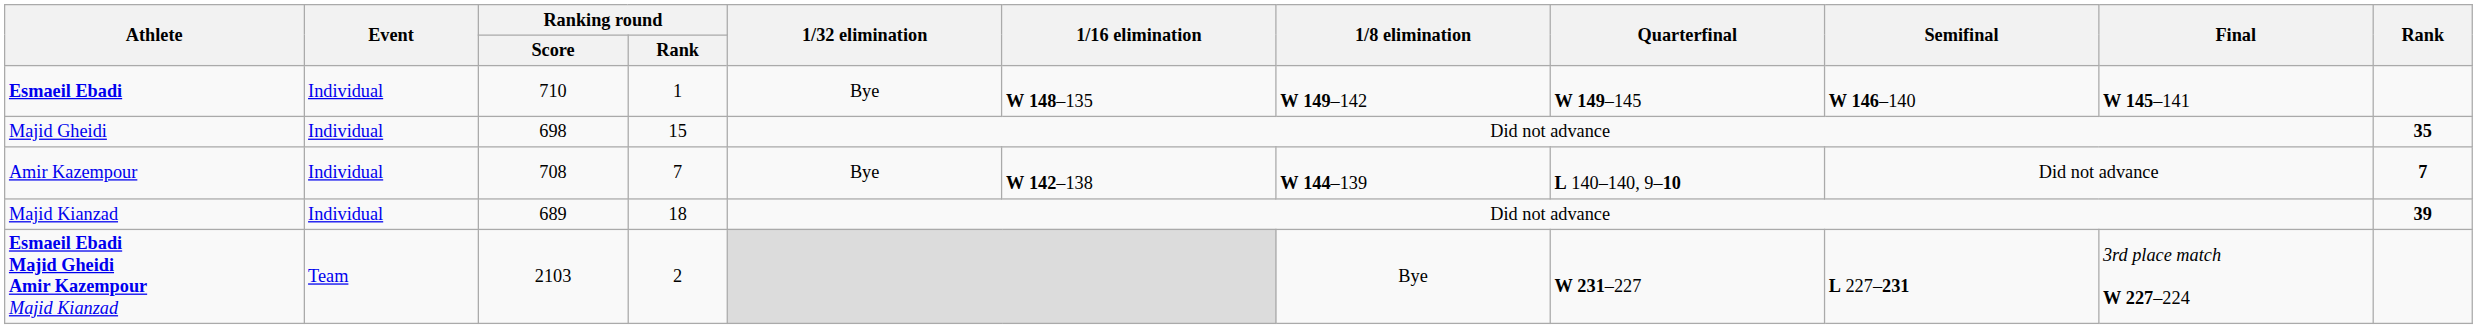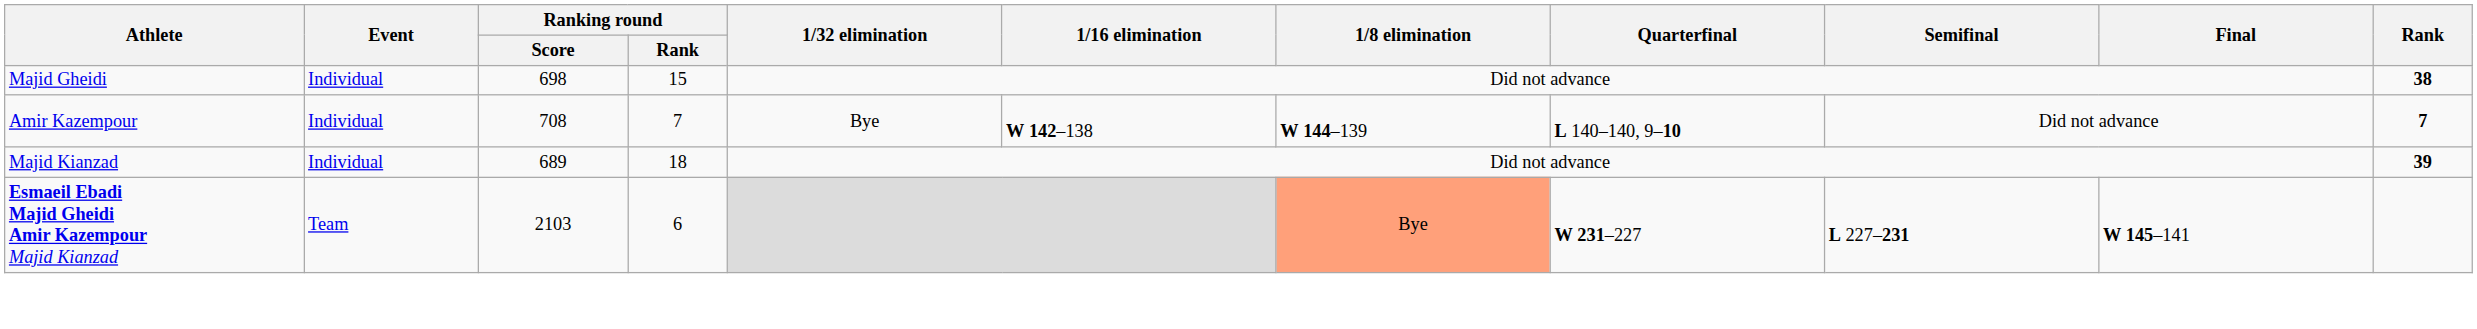- row: Esmaeil Ebadi | Individual | 710 | 1 | Bye | W 148–135 | W 149–142 | W 149–145 | W 146–140 | W 145–141
Majid Gheidi | Rank: 35 -> 38
Esmaeil Ebadi Majid Gheidi Amir Kazempour Majid Kianzad | Ranking round / Rank: 2 -> 6
Esmaeil Ebadi Majid Gheidi Amir Kazempour Majid Kianzad | 1/8 elimination: no background -> lightsalmon background
Esmaeil Ebadi Majid Gheidi Amir Kazempour Majid Kianzad | Final: 3rd place match W 227–224 -> W 145–141
